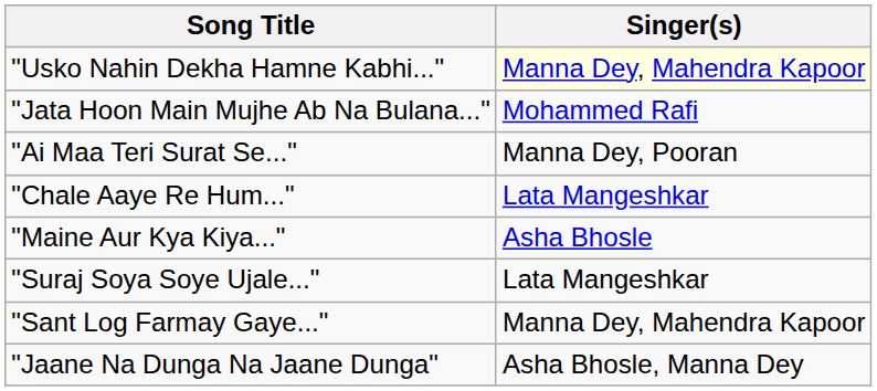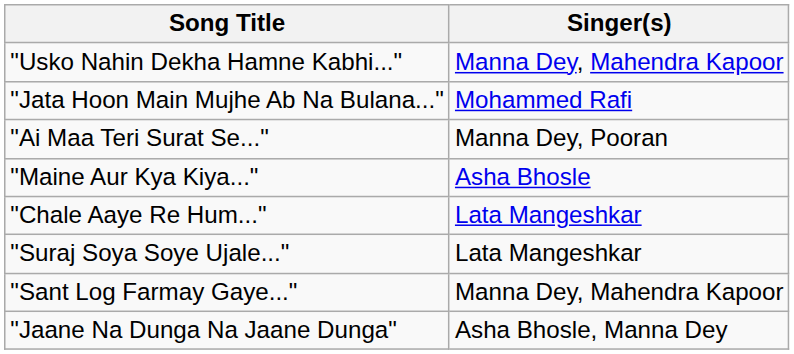"Usko Nahin Dekha Hamne Kabhi..." | Singer(s): lightyellow background -> no background
rows swapped: "Chale Aaye Re Hum..." <-> "Maine Aur Kya Kiya..."
